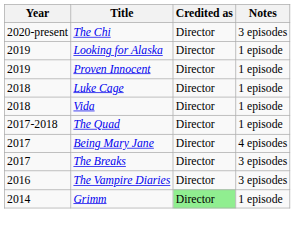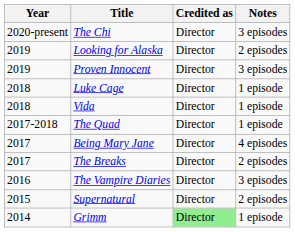Looking for Alaska | Notes: 1 episode -> 2 episodes
Proven Innocent | Notes: 1 episode -> 3 episodes
The Breaks | Notes: 3 episodes -> 2 episodes
+ row: 2015 | Supernatural | Director | 2 episodes
